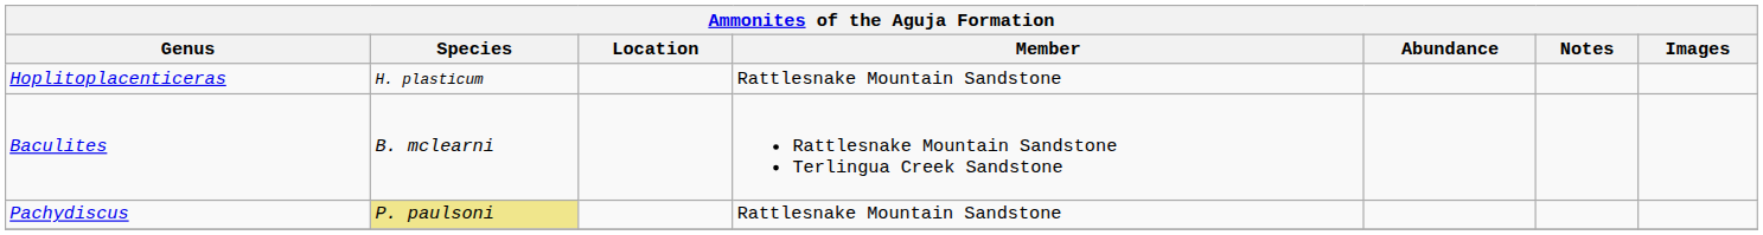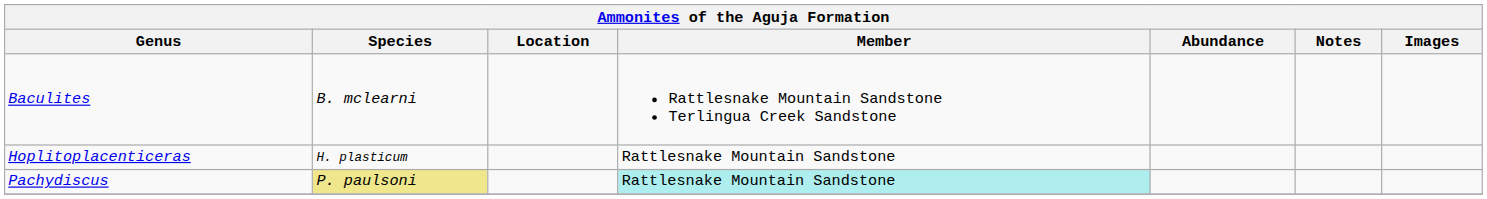rows swapped: Baculites <-> Hoplitoplacenticeras
Pachydiscus | Member: no background -> paleturquoise background
